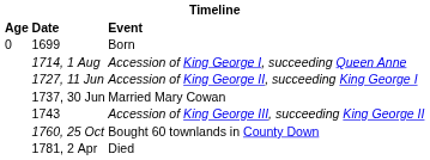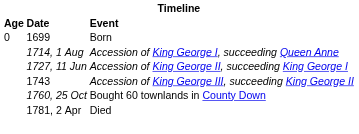- row: 1737, 30 Jun | Married Mary Cowan
